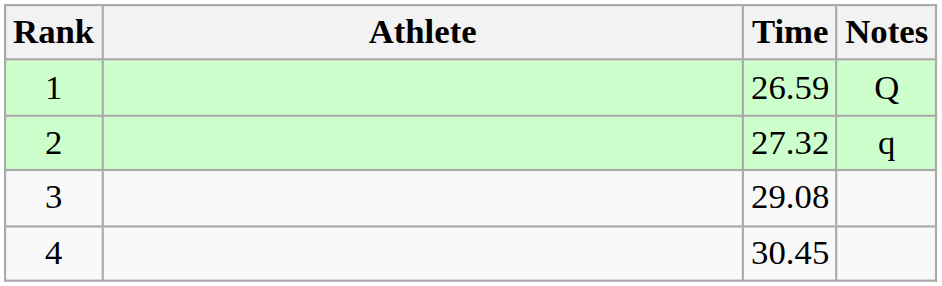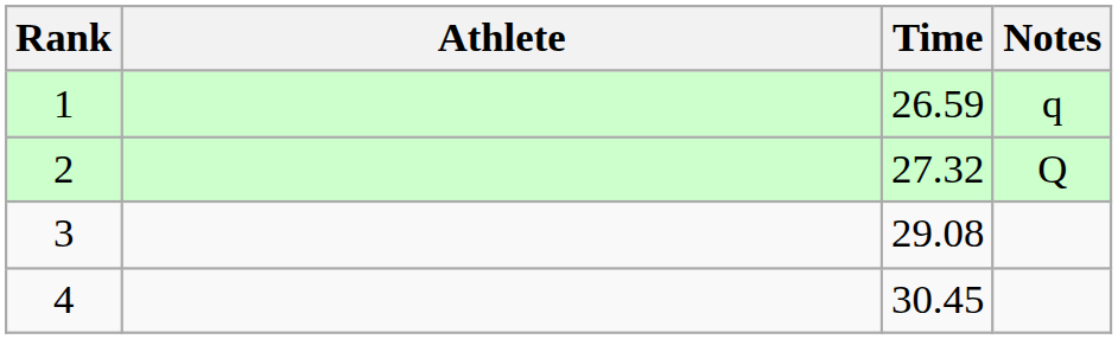1 | Notes: Q -> q
2 | Notes: q -> Q
